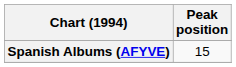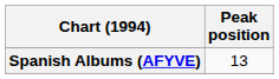Spanish Albums (AFYVE) | Peak position: 15 -> 13
